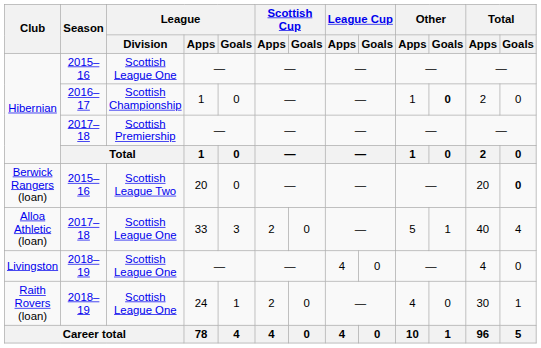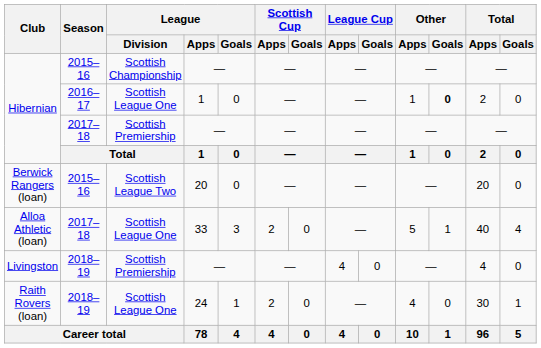Hibernian / 2015–16 | League / Division: Scottish League One -> Scottish Championship
Hibernian / 2016–17 | League / Division: Scottish Championship -> Scottish League One
Berwick Rangers (loan) | Total / Goals: bold -> normal
Livingston | League / Division: Scottish League One -> Scottish Premiership
